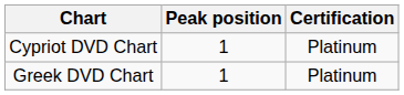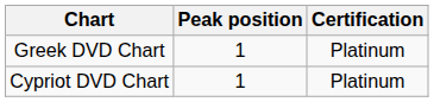rows swapped: Greek DVD Chart <-> Cypriot DVD Chart
